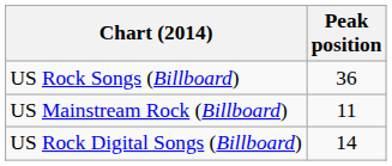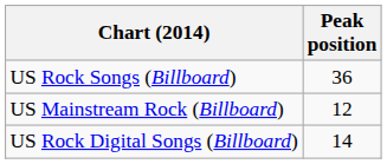US Mainstream Rock (Billboard) | Peak position: 11 -> 12
